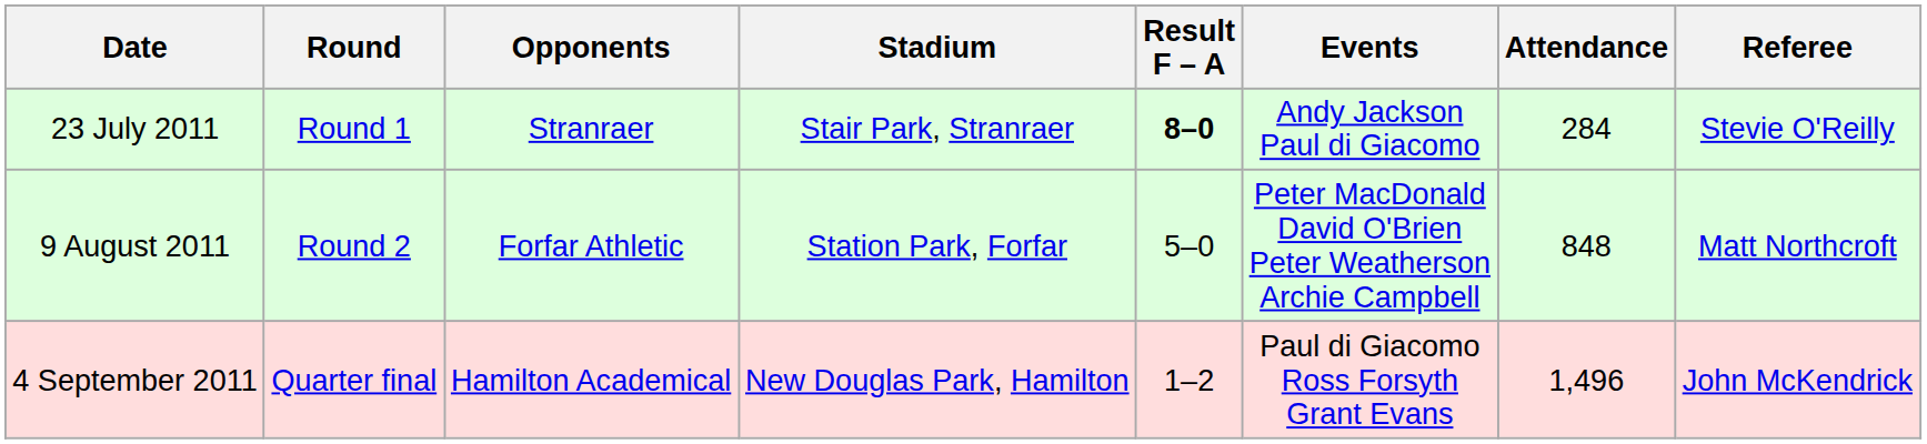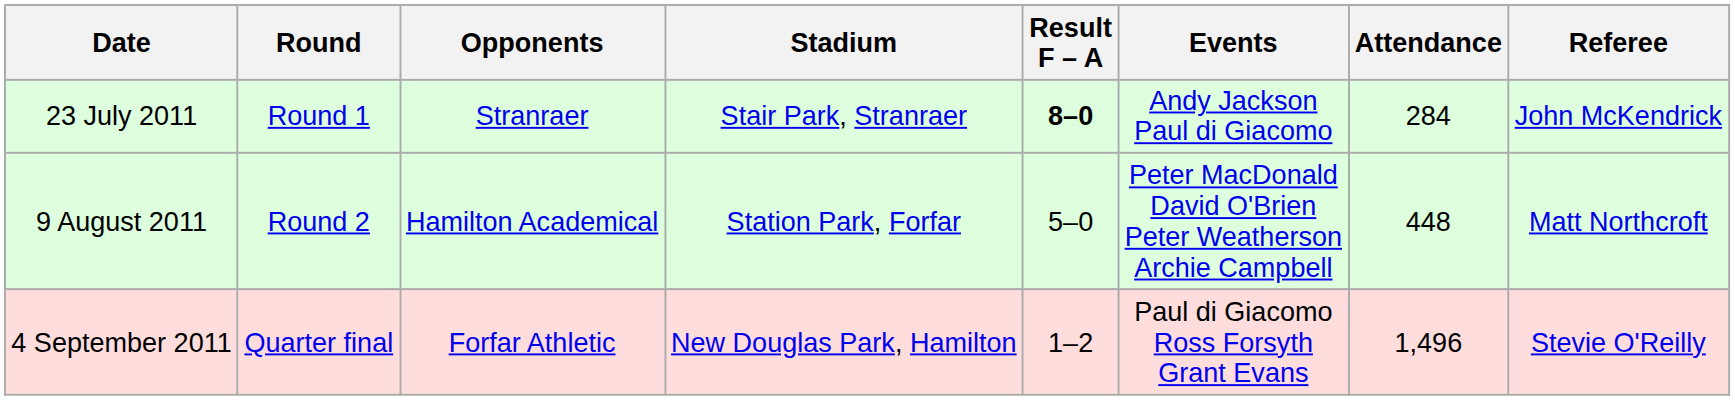23 July 2011 | Referee: Stevie O'Reilly -> John McKendrick
9 August 2011 | Opponents: Forfar Athletic -> Hamilton Academical
9 August 2011 | Attendance: 848 -> 448
4 September 2011 | Opponents: Hamilton Academical -> Forfar Athletic
4 September 2011 | Referee: John McKendrick -> Stevie O'Reilly
